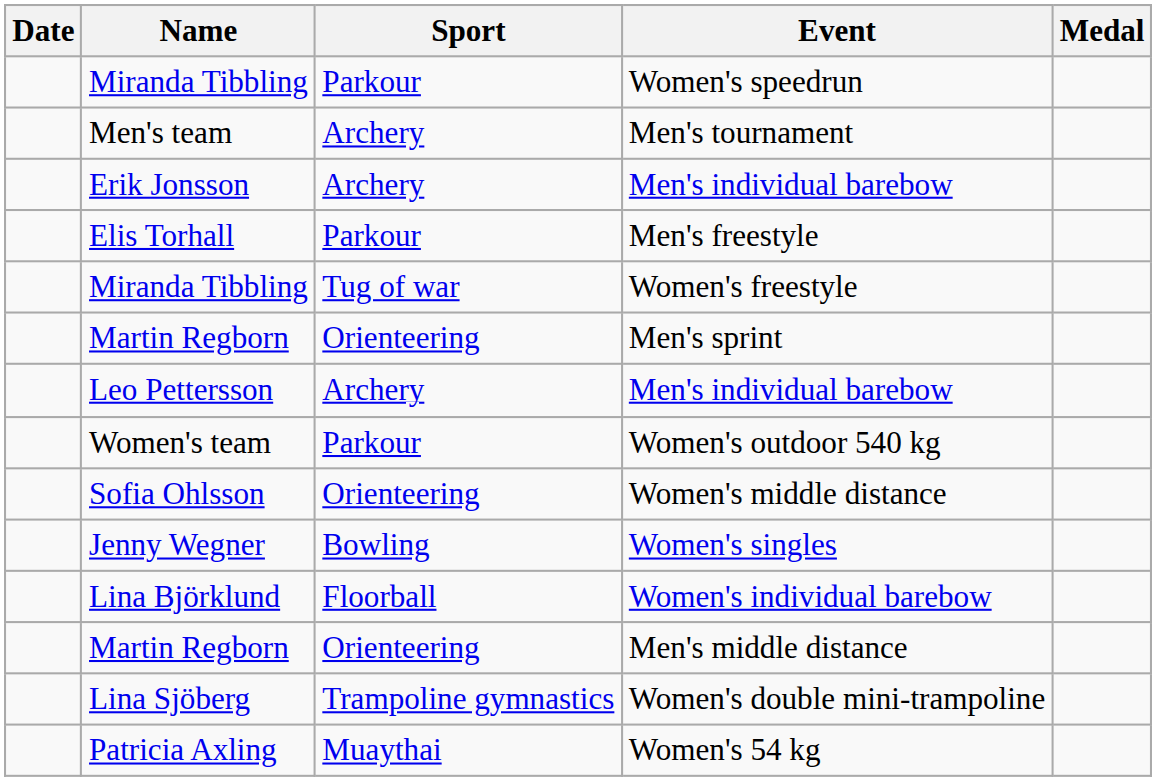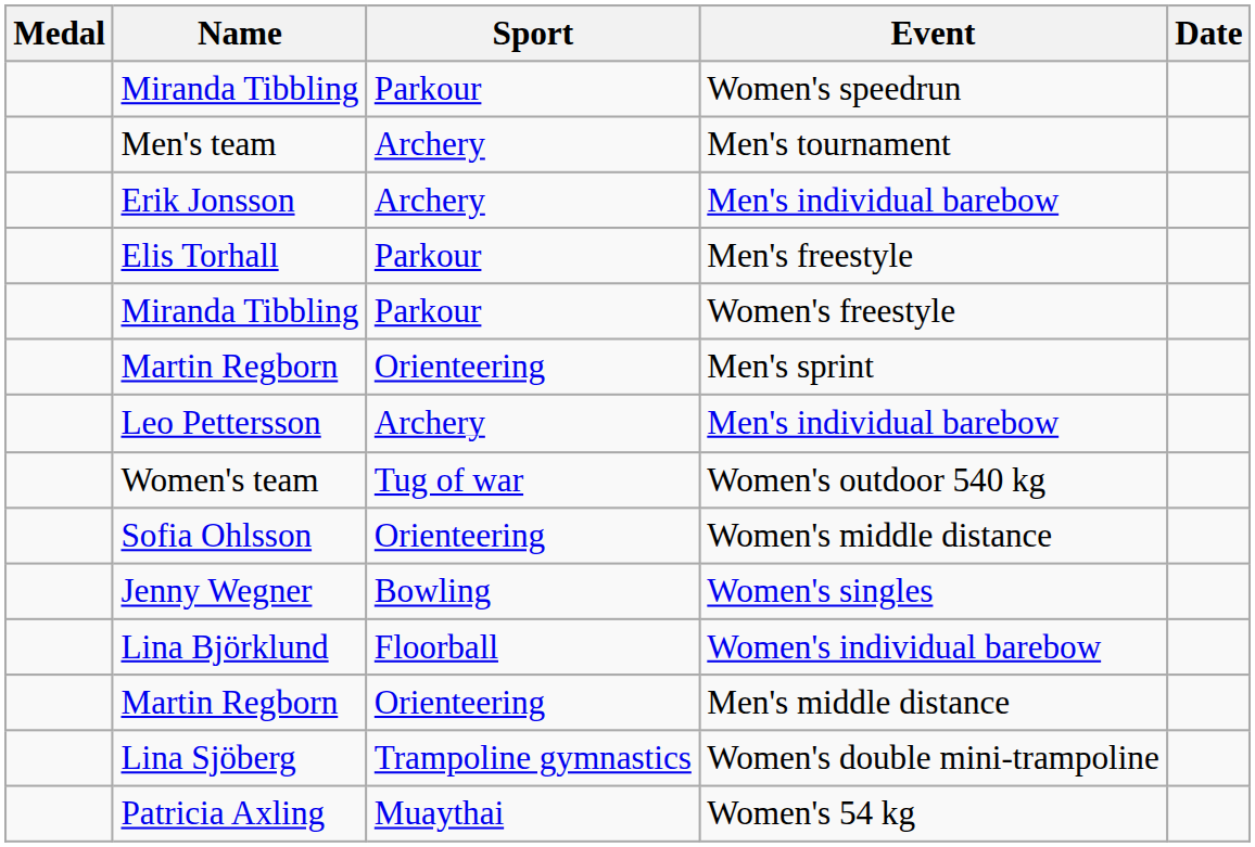columns swapped: Medal <-> Date
Women's freestyle | Sport: Tug of war -> Parkour
Women's outdoor 540 kg | Sport: Parkour -> Tug of war
